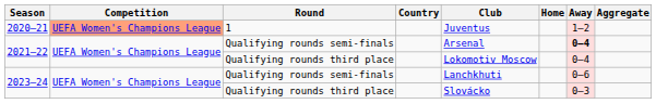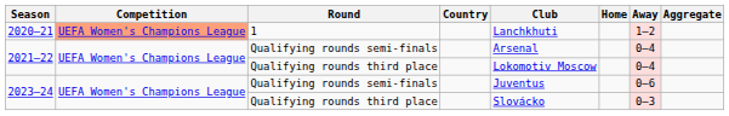2020–21 | Club: Juventus -> Lanchkhuti
2021–22 / Qualifying rounds semi-finals | Away: bold -> normal
2023–24 / Qualifying rounds semi-finals | Club: Lanchkhuti -> Juventus
